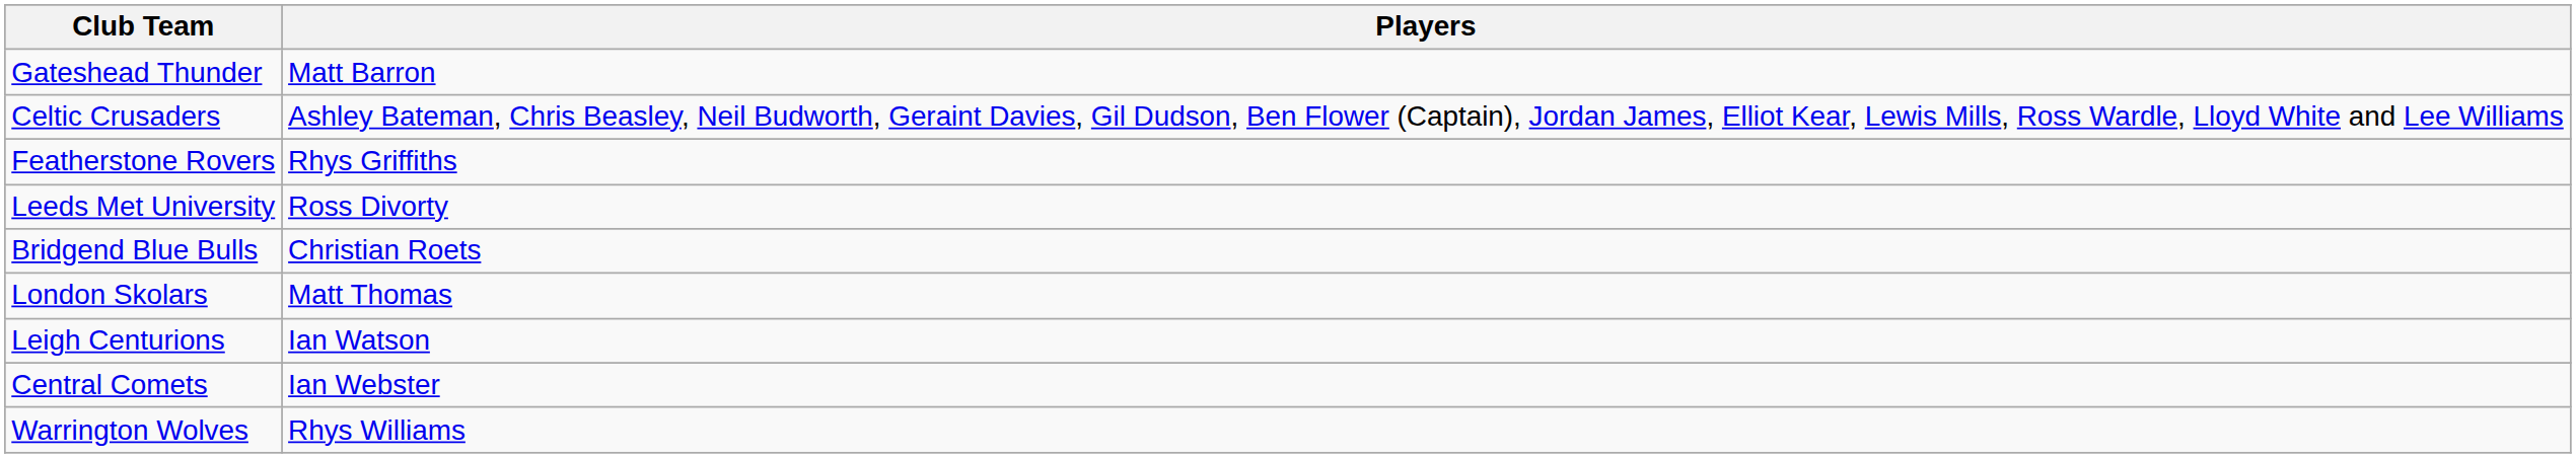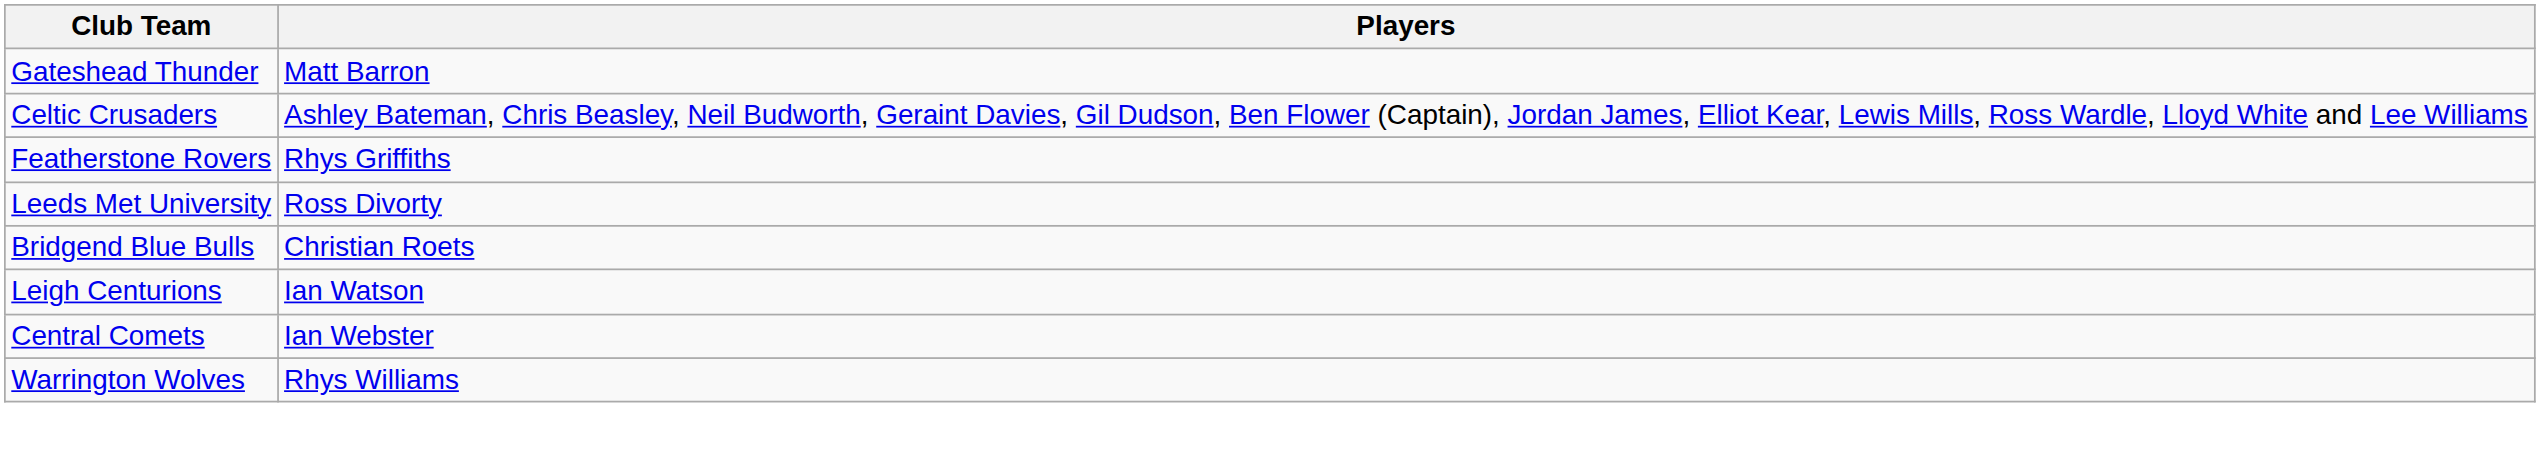- row: London Skolars | Matt Thomas
